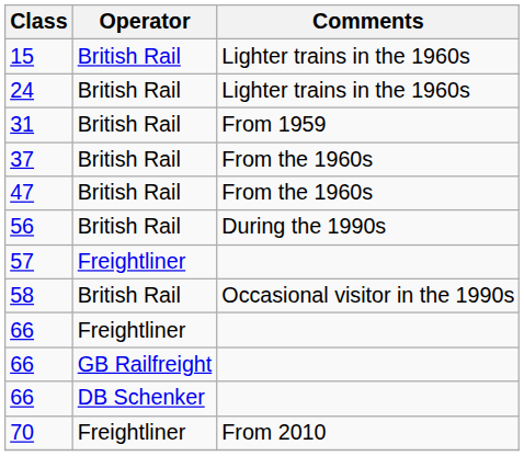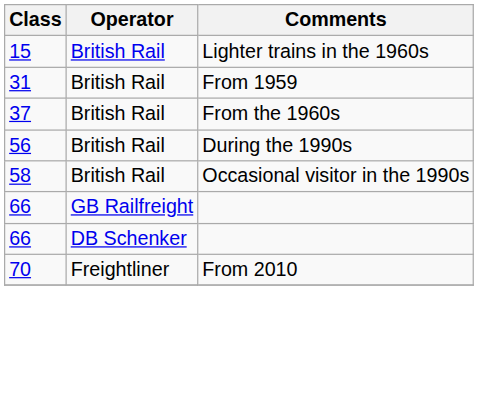- row: 24 | British Rail | Lighter trains in the 1960s
- row: 47 | British Rail | From the 1960s
- row: 57 | Freightliner
- row: 66 | Freightliner
